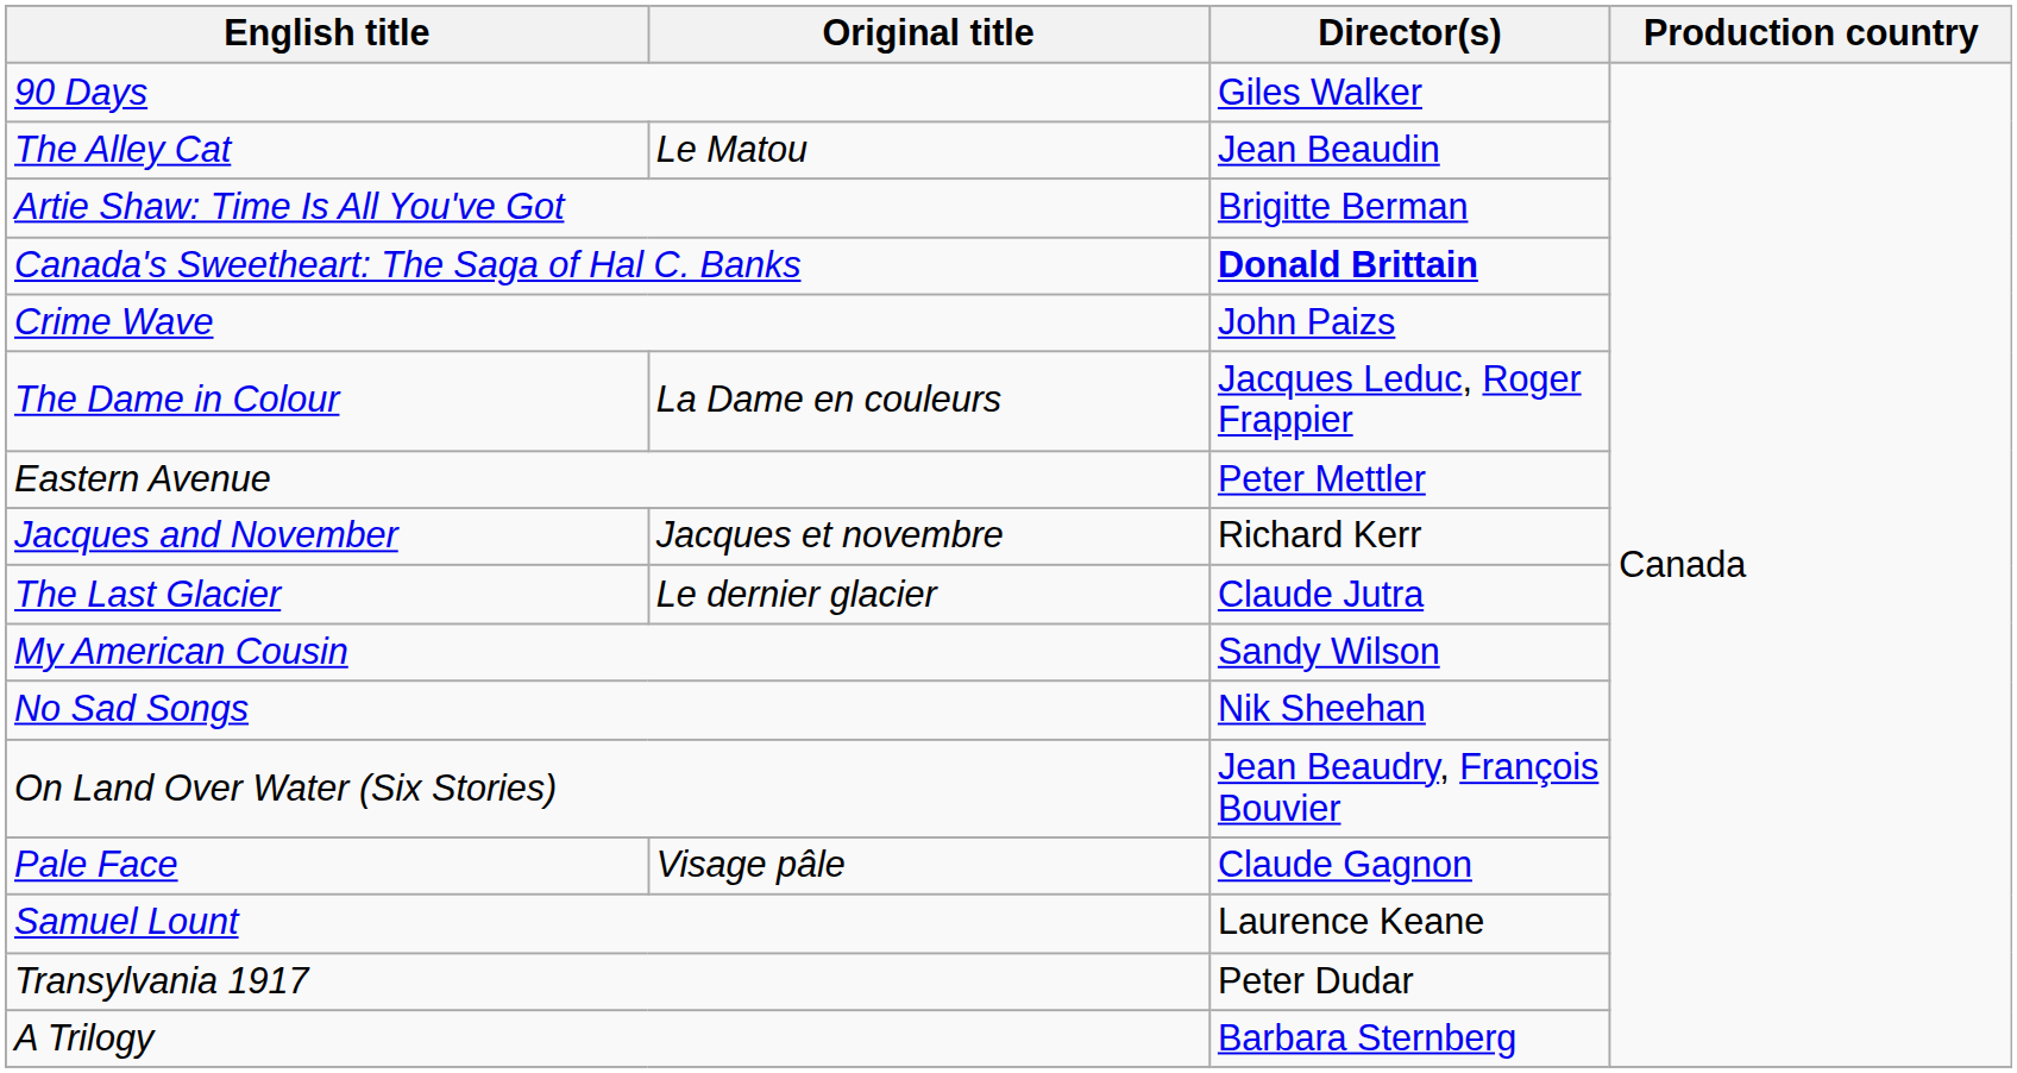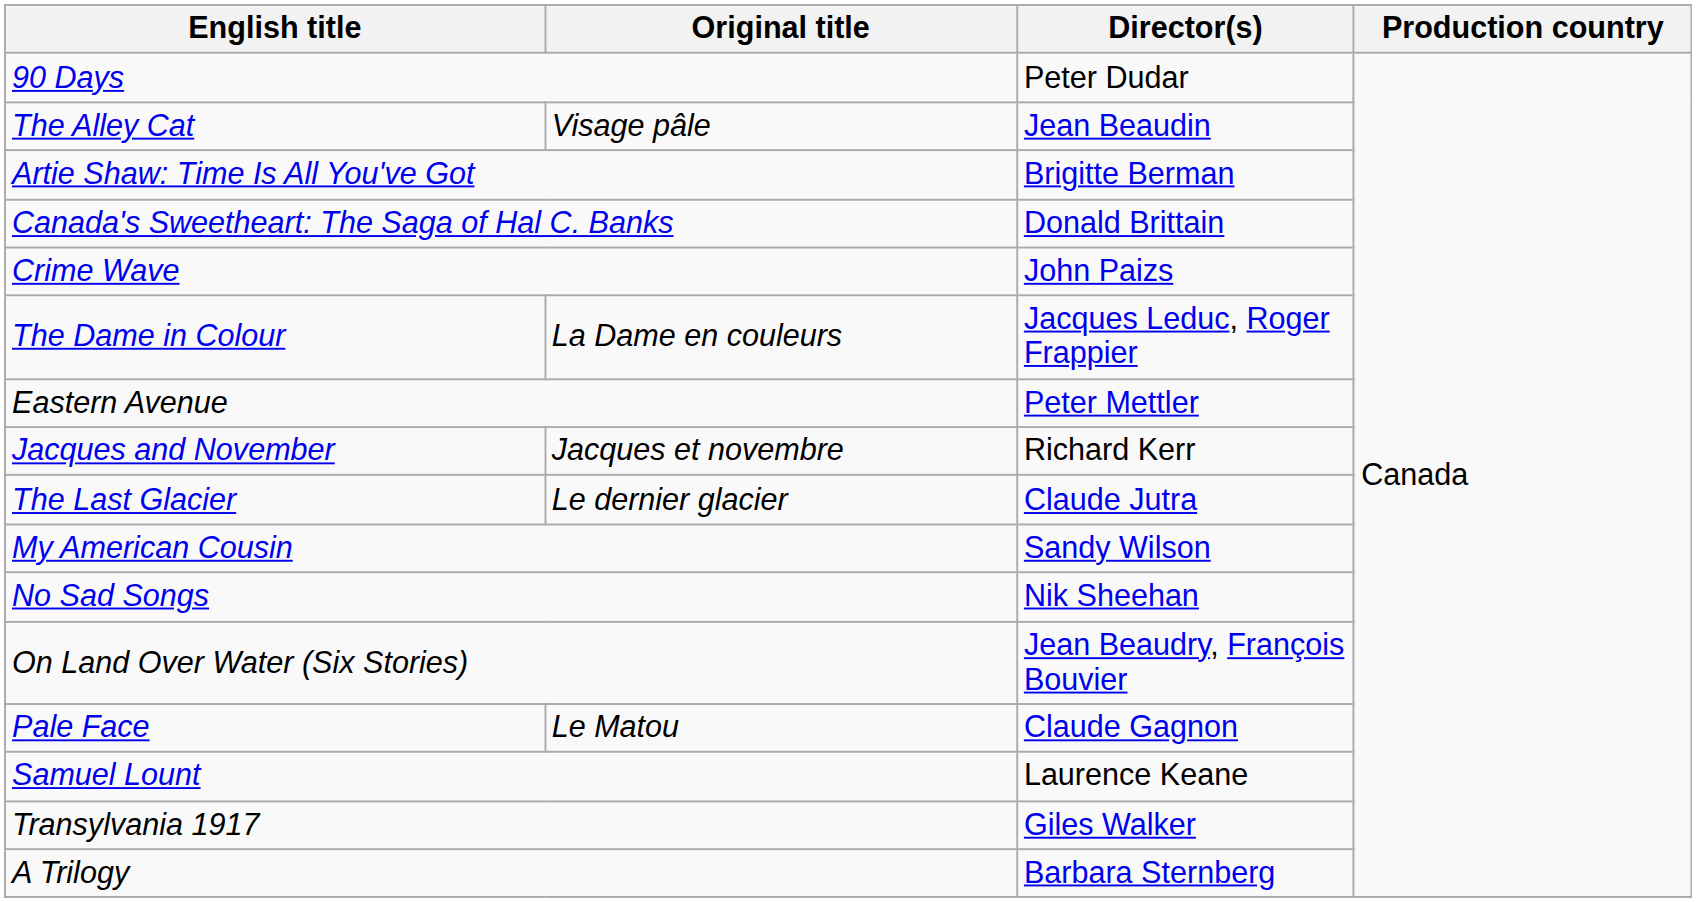90 Days | Director(s): Giles Walker -> Peter Dudar
The Alley Cat | Original title: Le Matou -> Visage pâle
Canada's Sweetheart: The Saga of Hal C. Banks | Director(s): bold -> normal
Pale Face | Original title: Visage pâle -> Le Matou
Transylvania 1917 | Director(s): Peter Dudar -> Giles Walker
